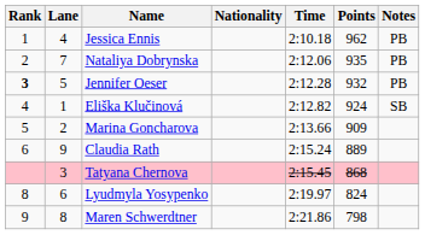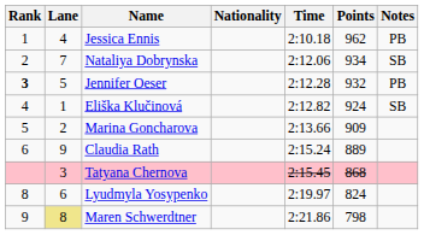Nataliya Dobrynska | Points: 935 -> 934
Nataliya Dobrynska | Notes: PB -> SB
Maren Schwerdtner | Lane: no background -> khaki background
